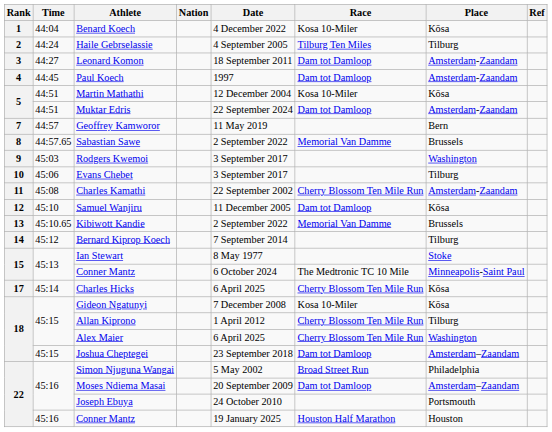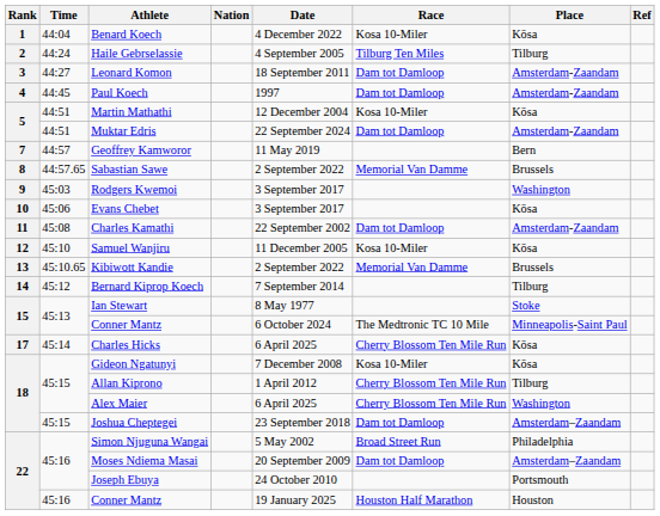Evans Chebet | Place: Tilburg -> Kōsa
Charles Kamathi | Race: Cherry Blossom Ten Mile Run -> Dam tot Damloop
Samuel Wanjiru | Race: Dam tot Damloop -> Kosa 10-Miler
